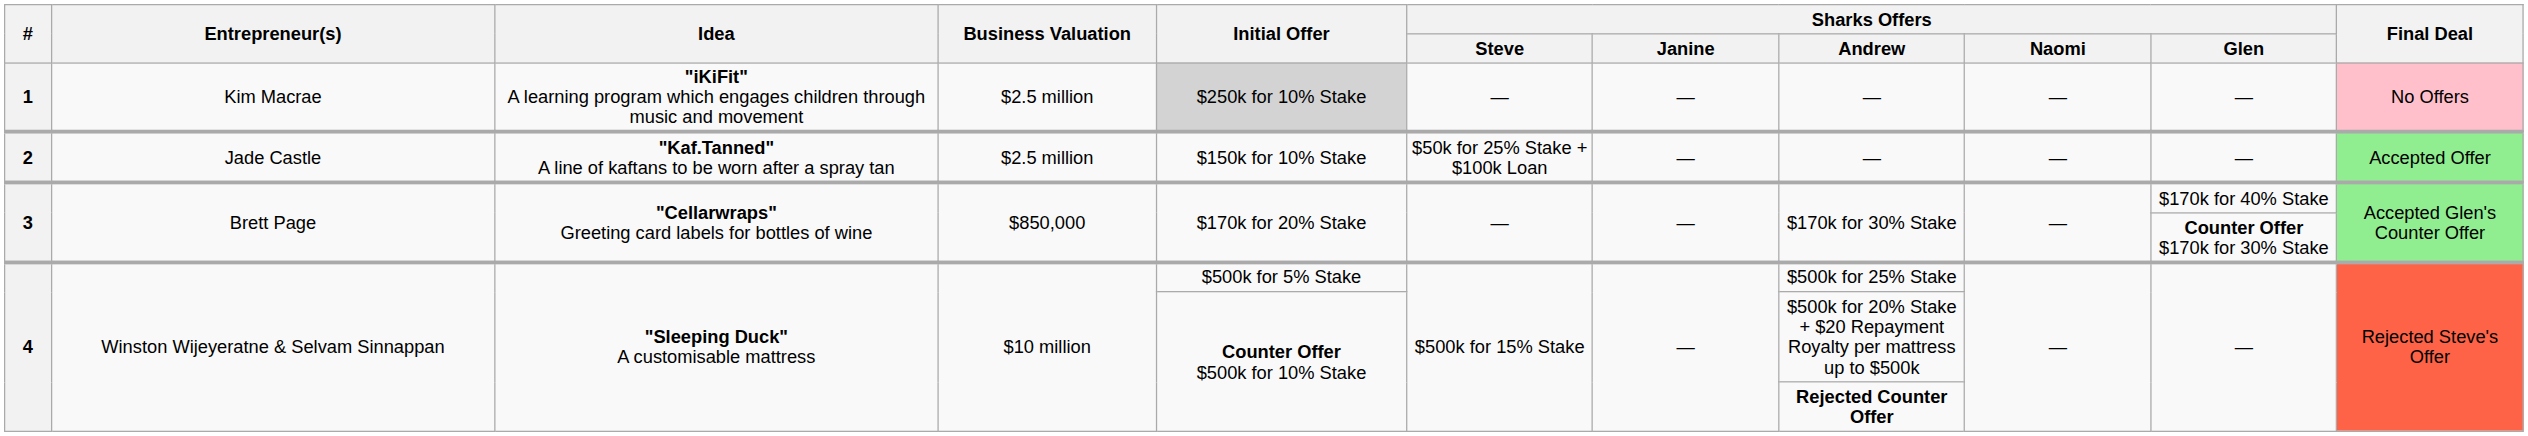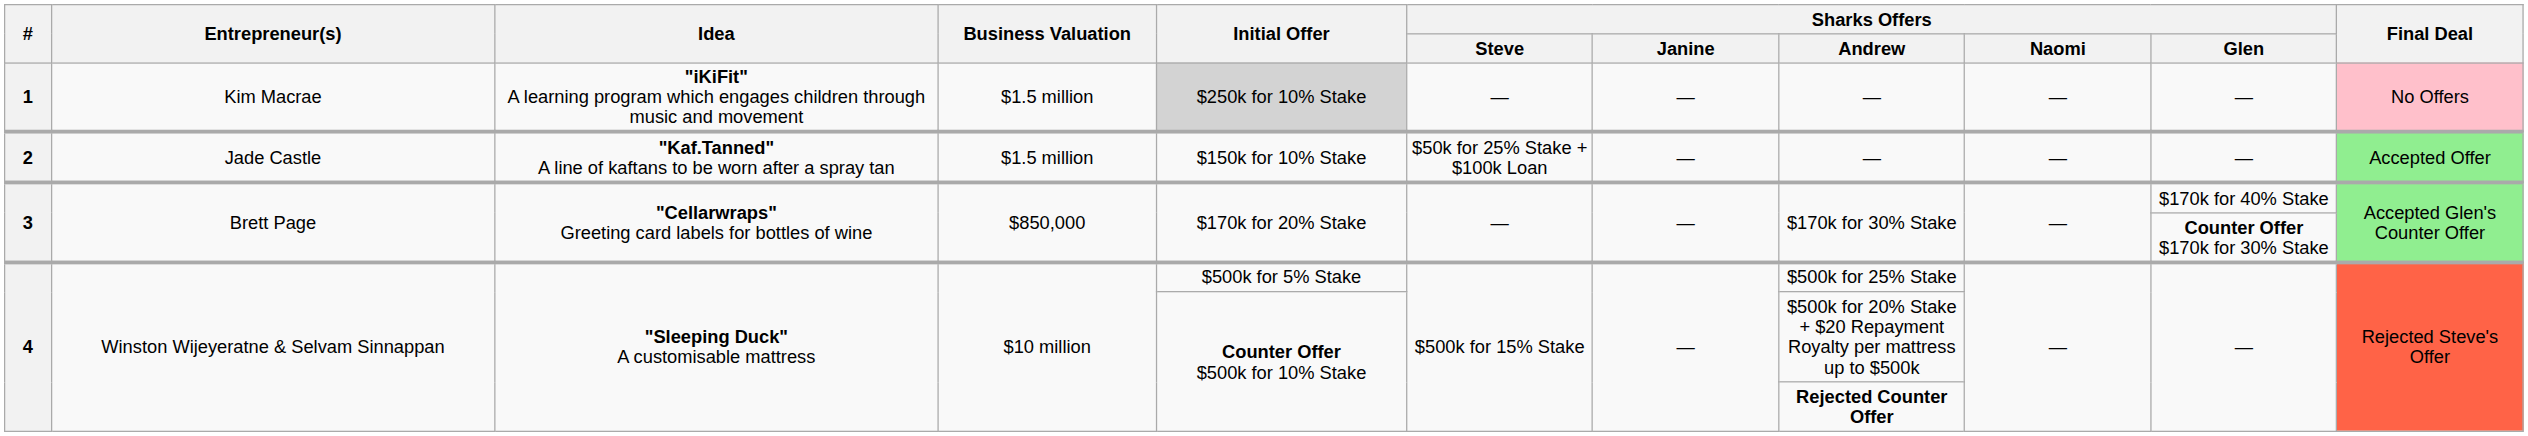1 | Business Valuation: $2.5 million -> $1.5 million
2 | Business Valuation: $2.5 million -> $1.5 million
